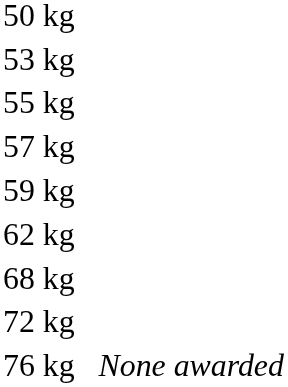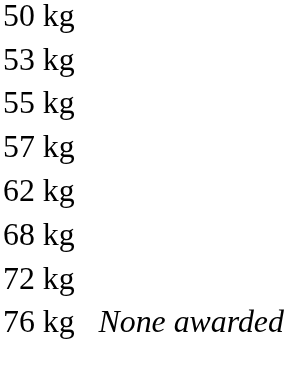- row: 59 kg
